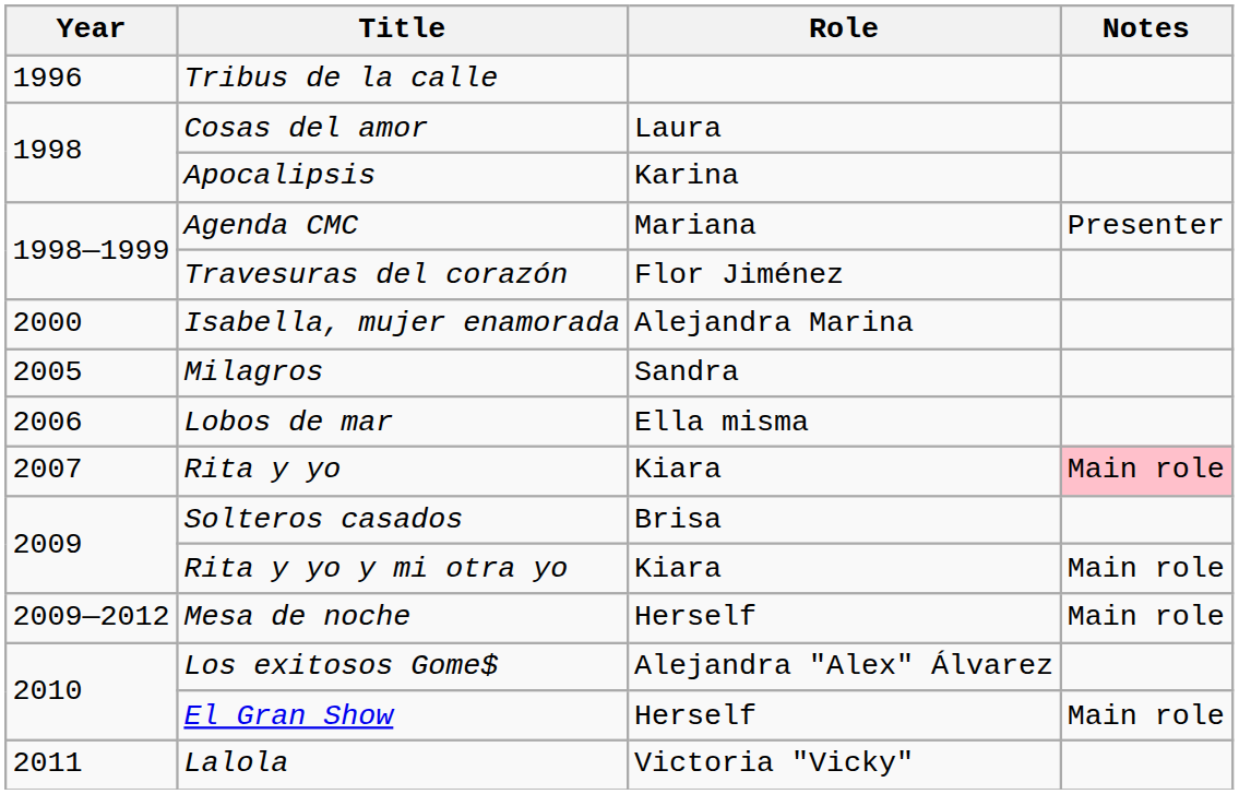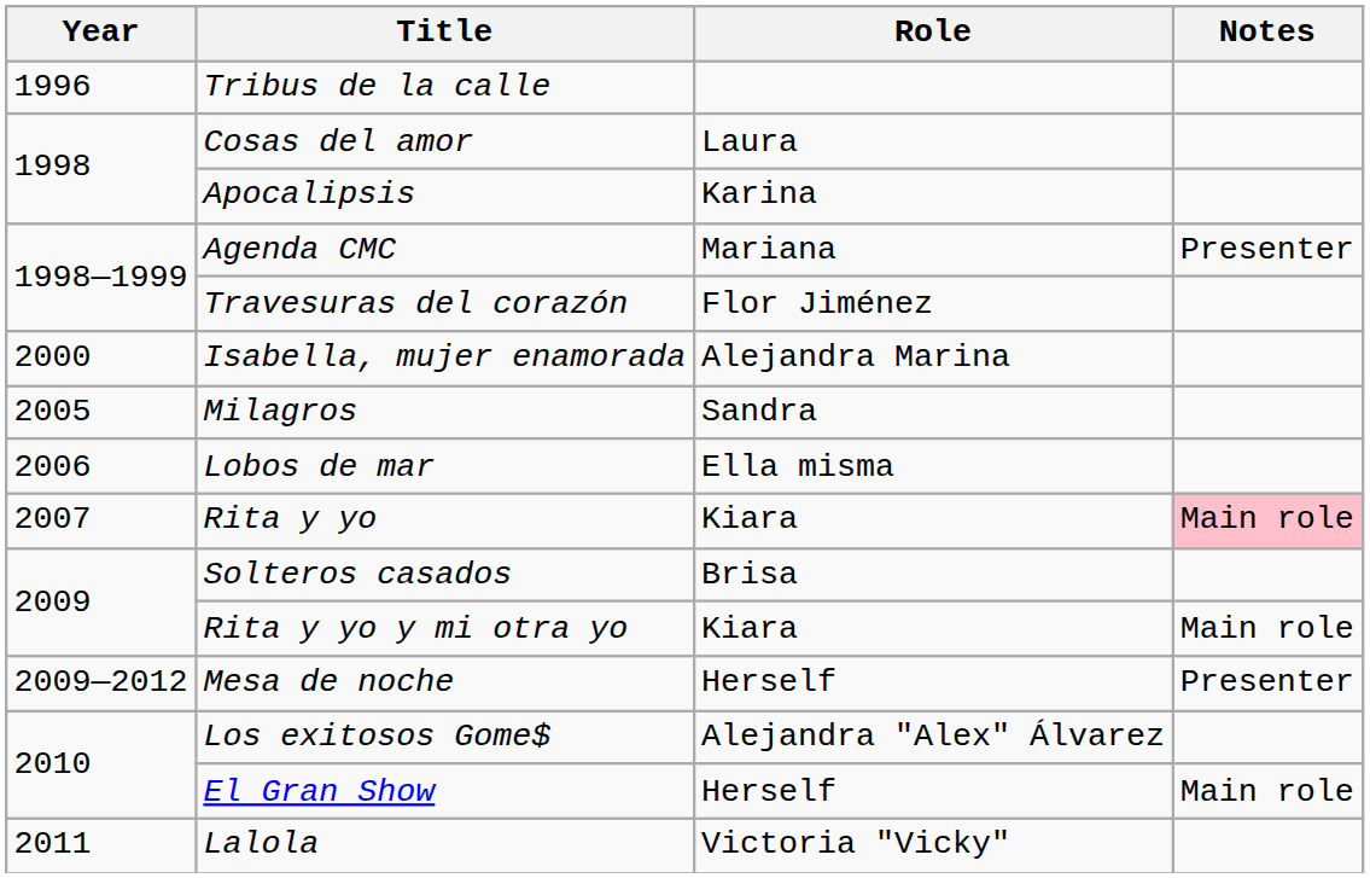Mesa de noche | Notes: Main role -> Presenter
